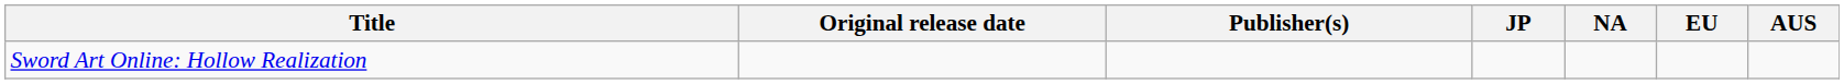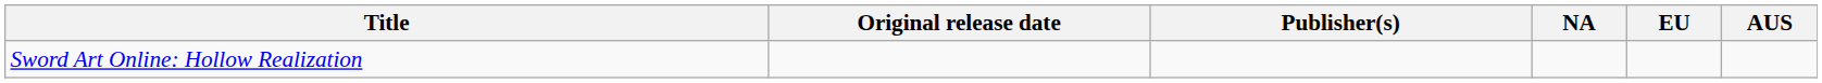- column: JP
